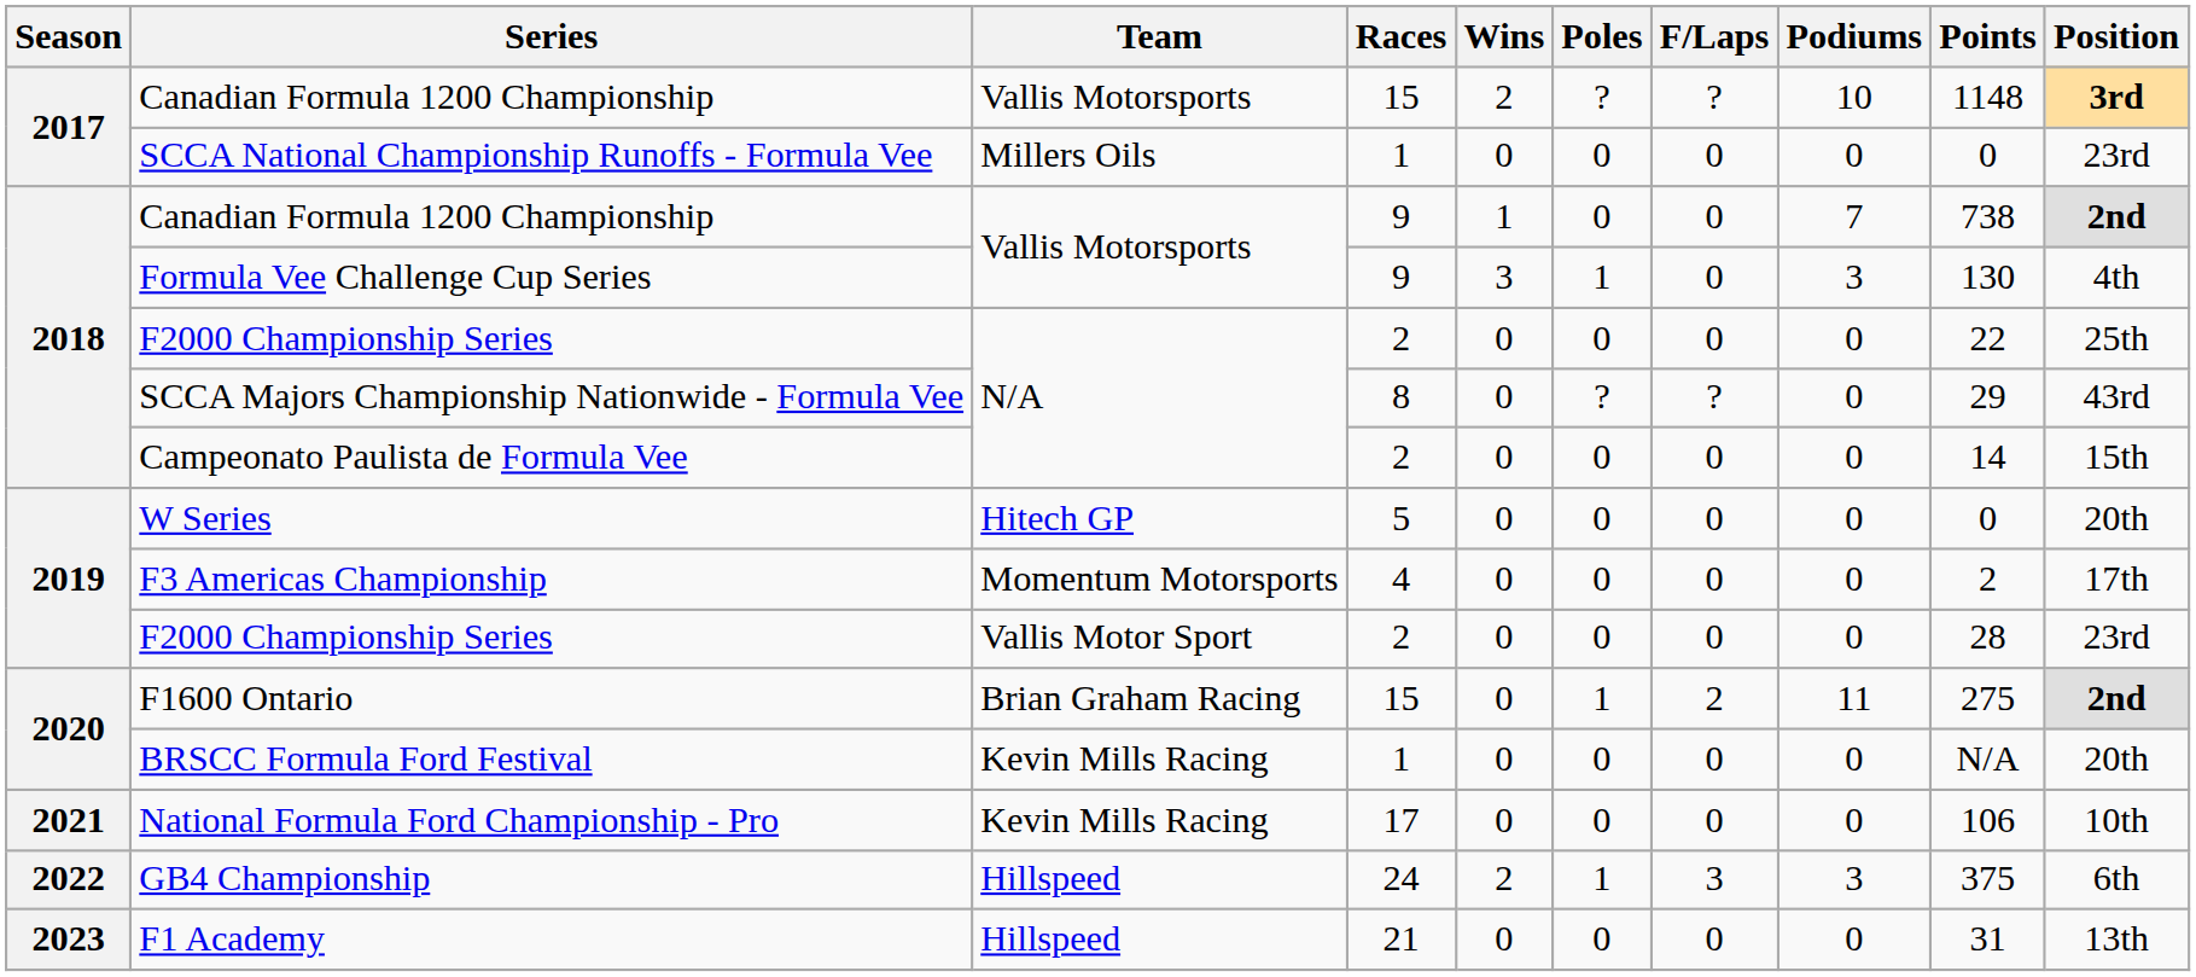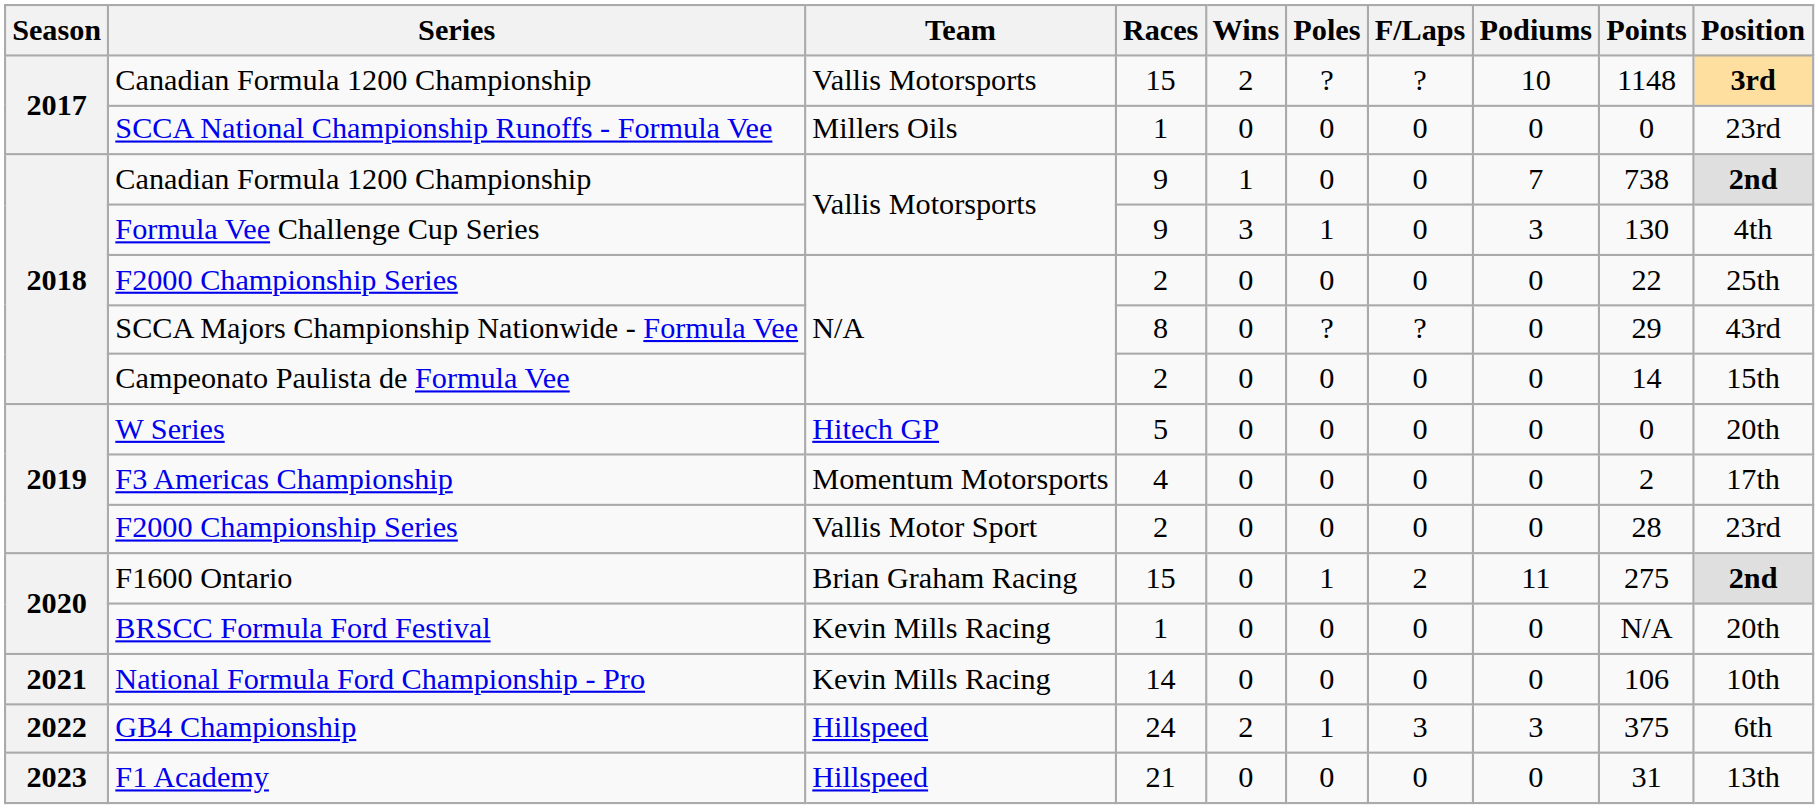National Formula Ford Championship - Pro | Races: 17 -> 14
